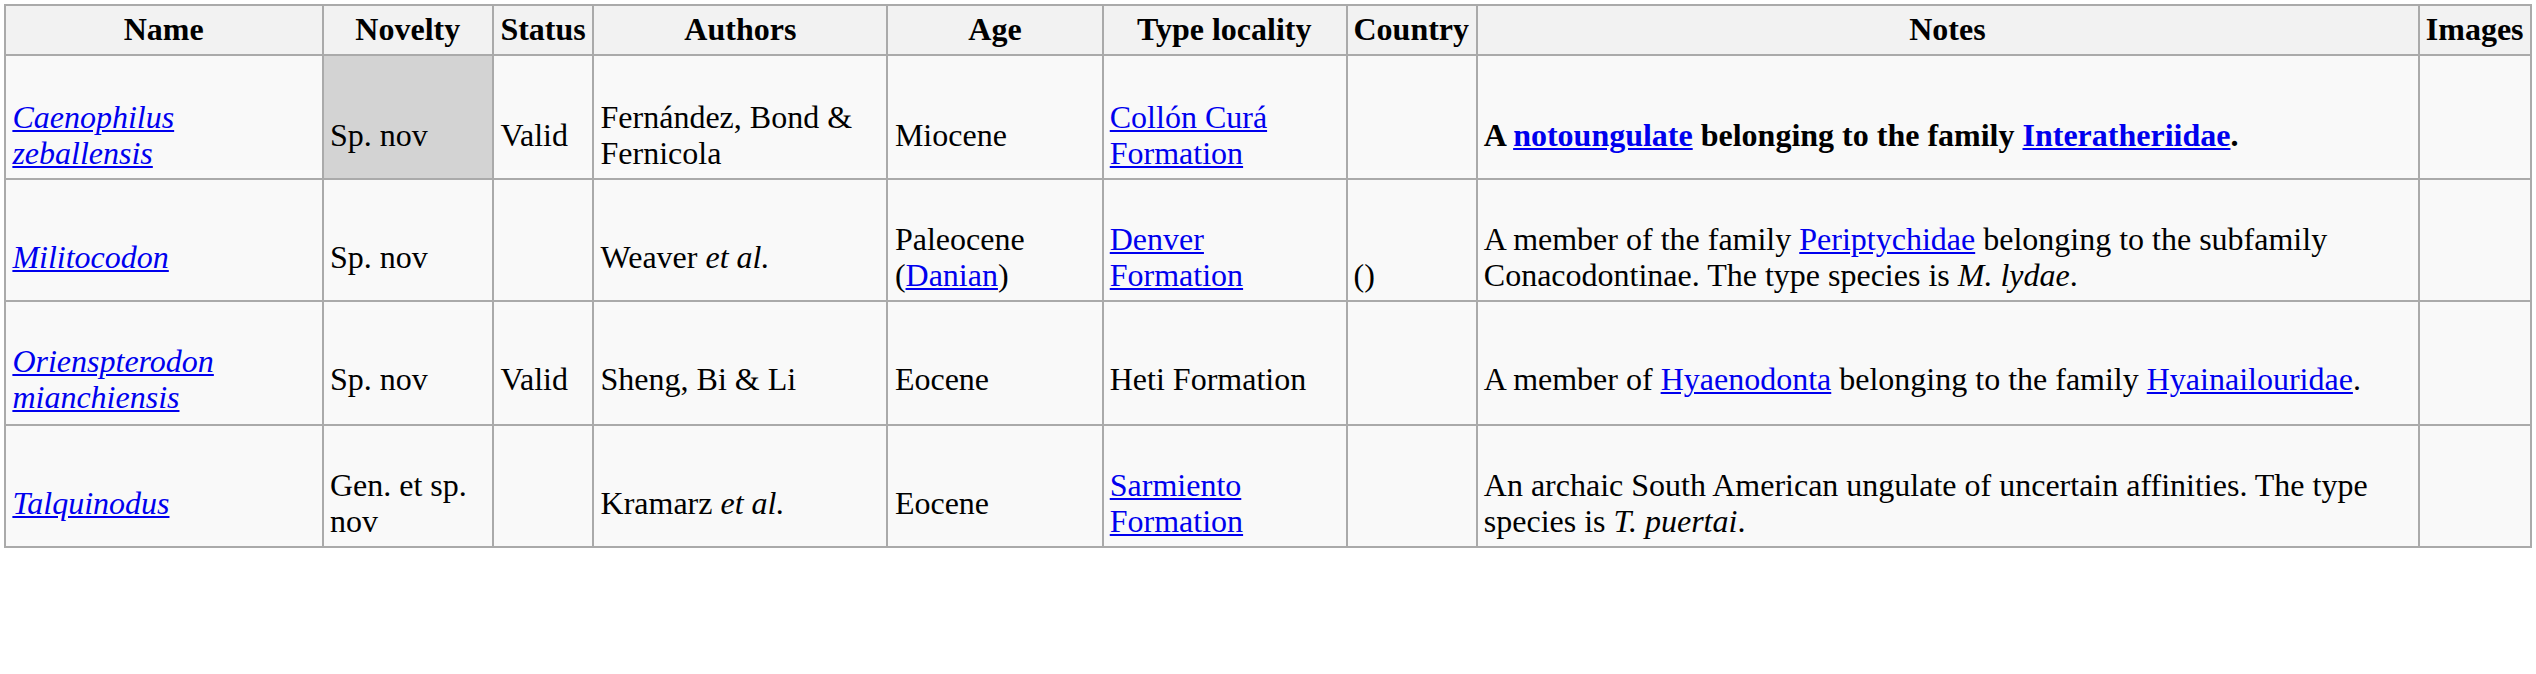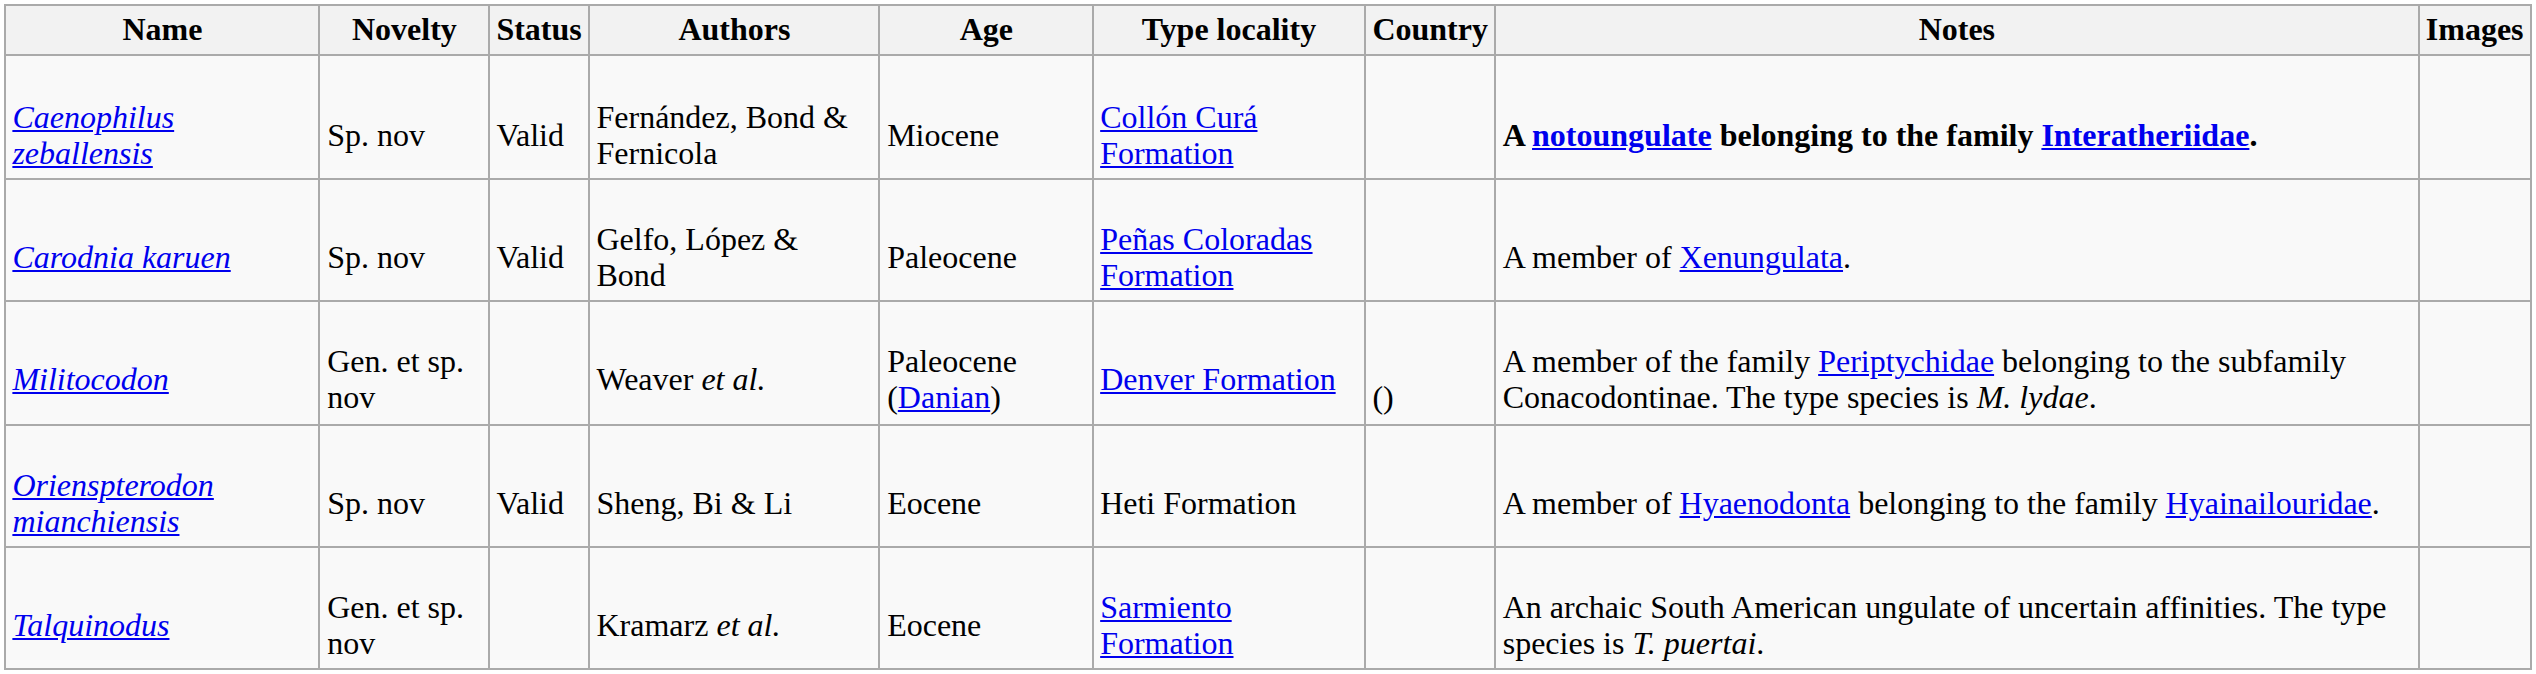Caenophilus zeballensis | Novelty: lightgrey background -> no background
+ row: Carodnia karuen | Sp. nov | Valid | Gelfo, López & Bond | Paleocene | Peñas Coloradas Formation | A member of Xenungulata.
Militocodon | Novelty: Sp. nov -> Gen. et sp. nov
